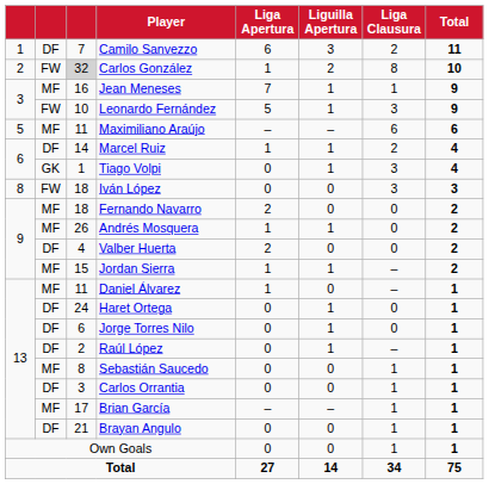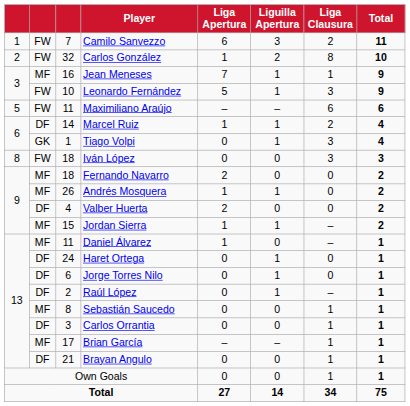Camilo Sanvezzo | column 2: DF -> FW
Carlos González | column 3: lightgrey background -> no background
Maximiliano Araújo | column 2: MF -> FW
